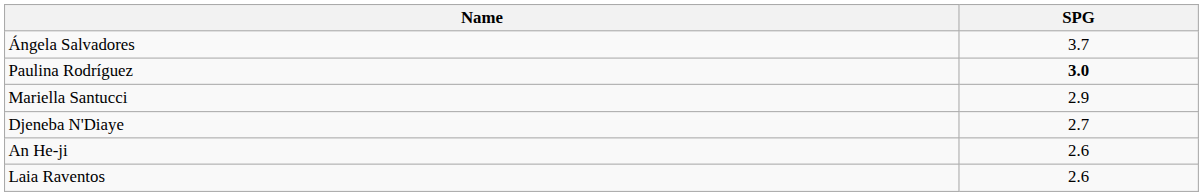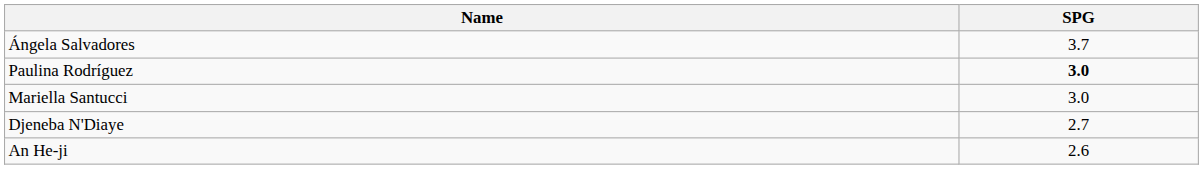Mariella Santucci | SPG: 2.9 -> 3.0
- row: Laia Raventos | 2.6
